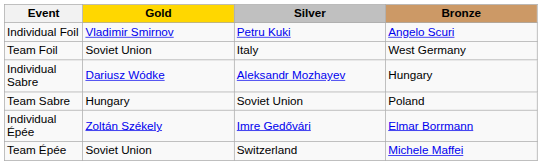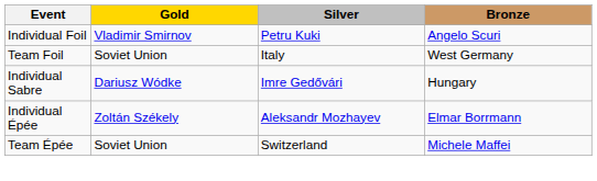Individual Sabre | Silver: Aleksandr Mozhayev -> Imre Gedővári
- row: Team Sabre | Hungary | Soviet Union | Poland
Individual Épée | Silver: Imre Gedővári -> Aleksandr Mozhayev
